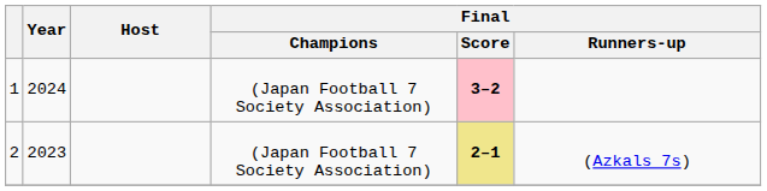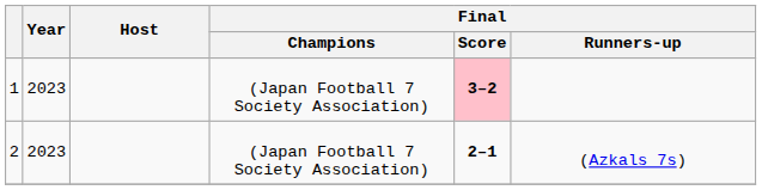1 | Year: 2024 -> 2023
2 | Final / Score: khaki background -> no background
